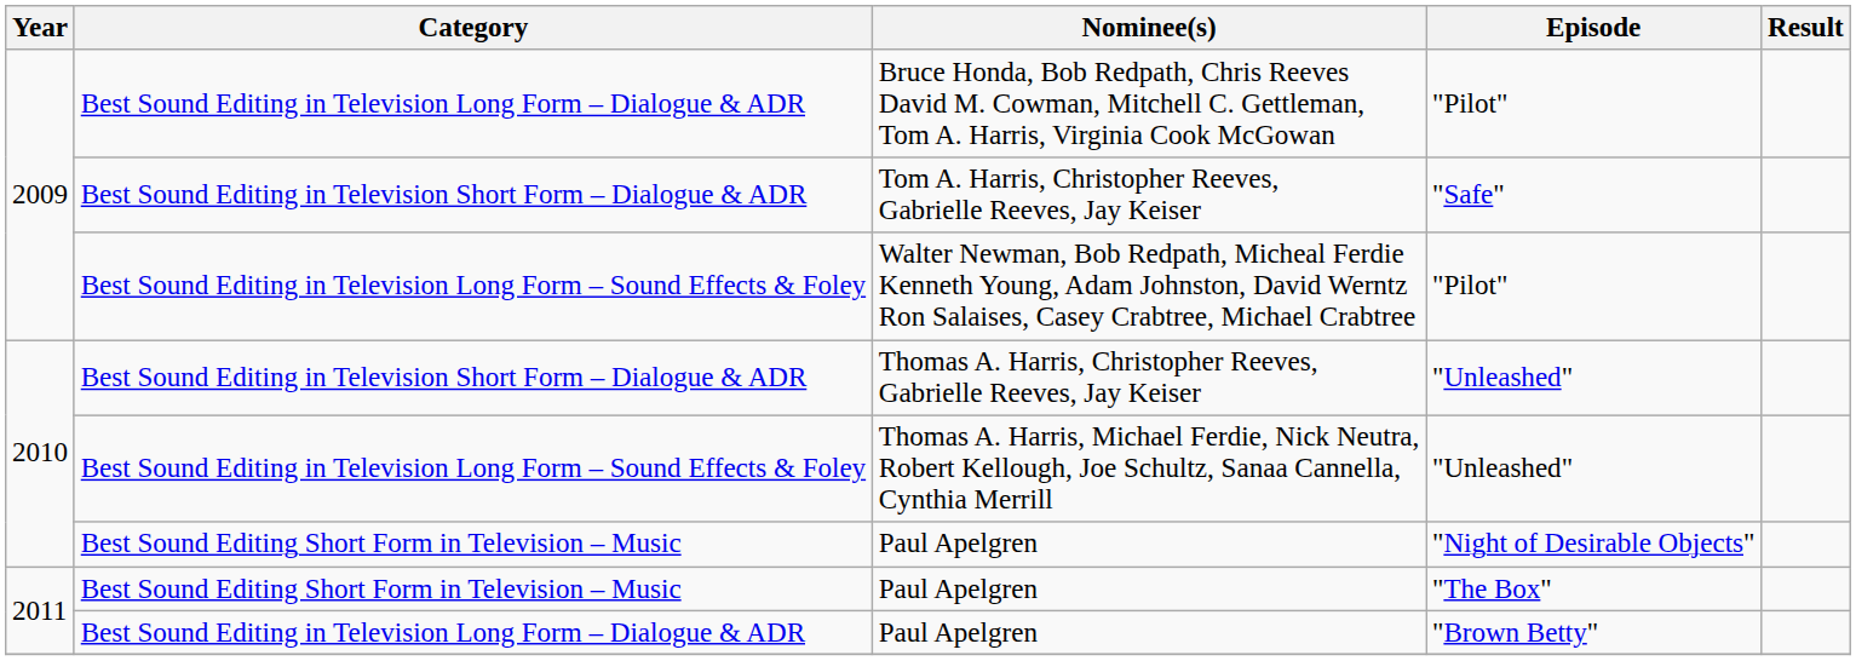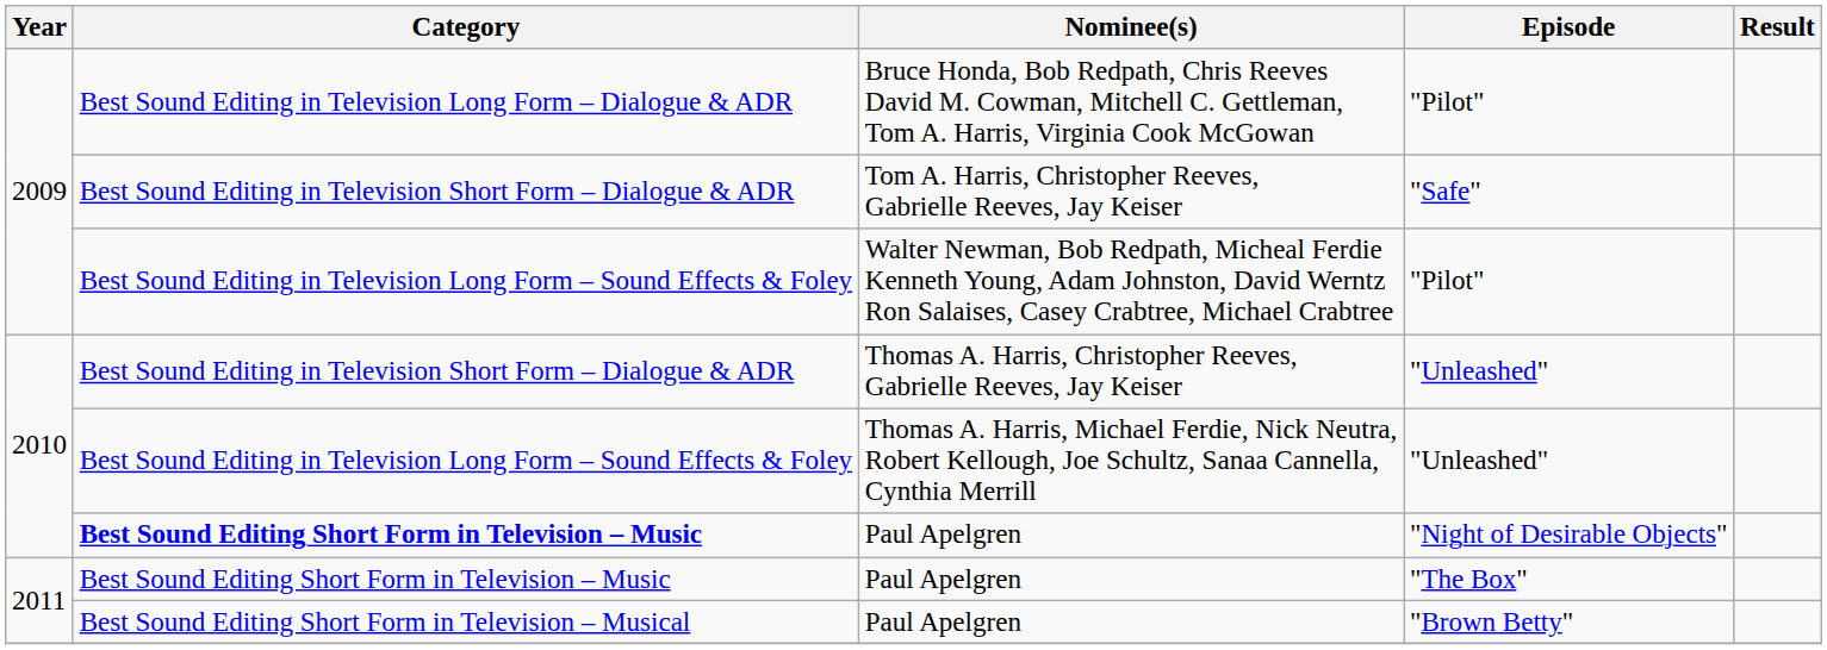Paul Apelgren / "Night of Desirable Objects" | Category: normal -> bold
Paul Apelgren / "Brown Betty" | Category: Best Sound Editing in Television Long Form – Dialogue & ADR -> Best Sound Editing Short Form in Television – Musical
